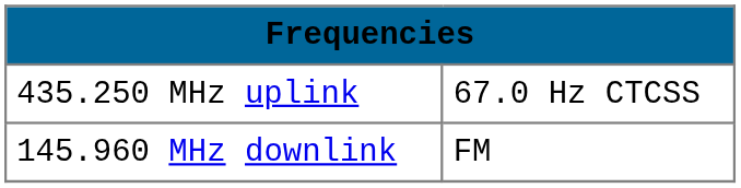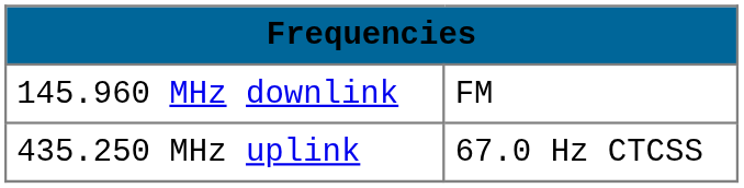rows swapped: 145.960 MHz downlink <-> 435.250 MHz uplink
